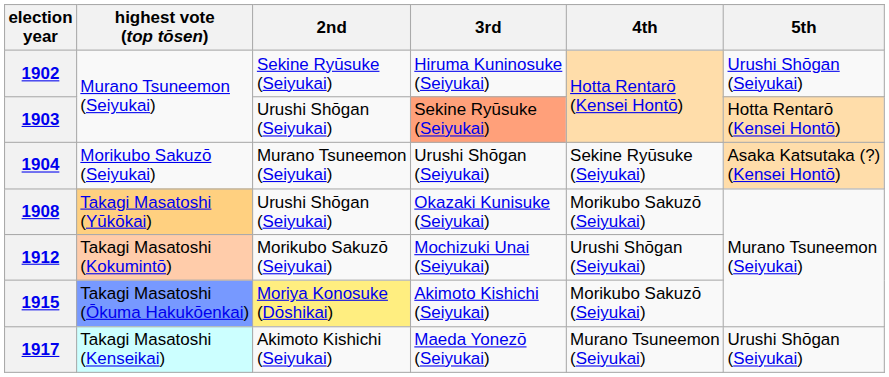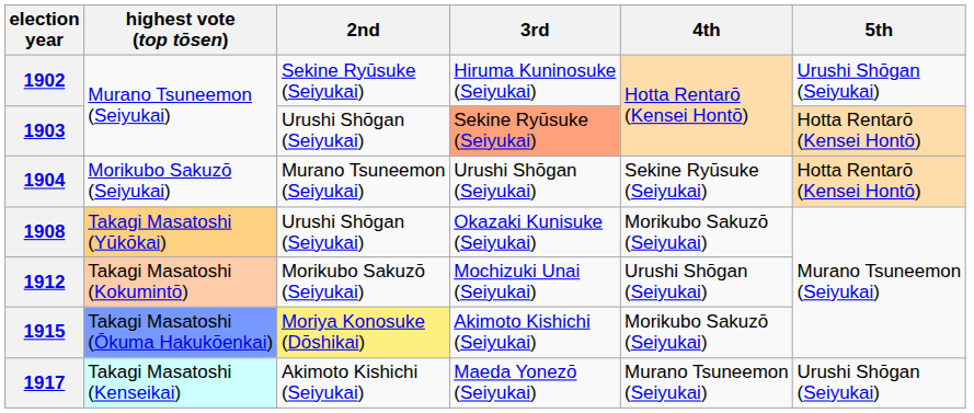1904 | 5th: Asaka Katsutaka (?) (Kensei Hontō) -> Hotta Rentarō (Kensei Hontō)
